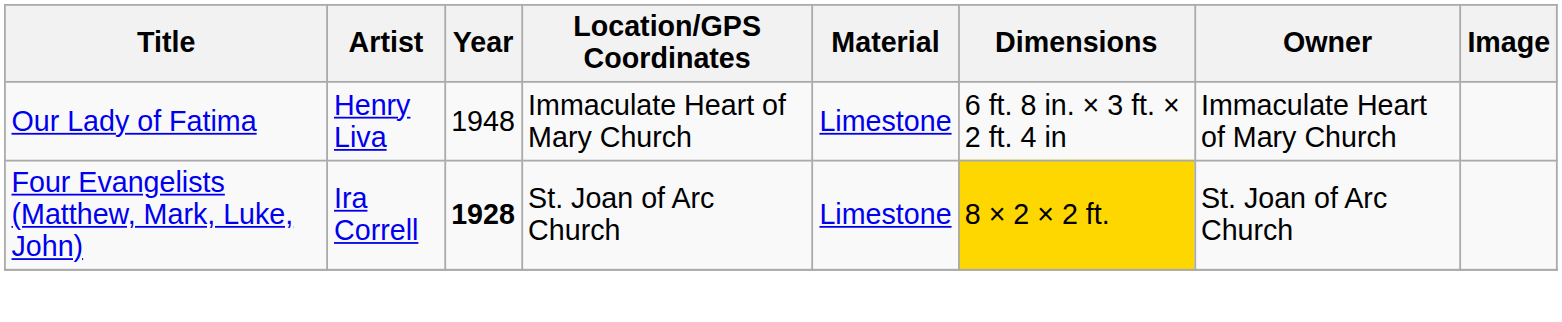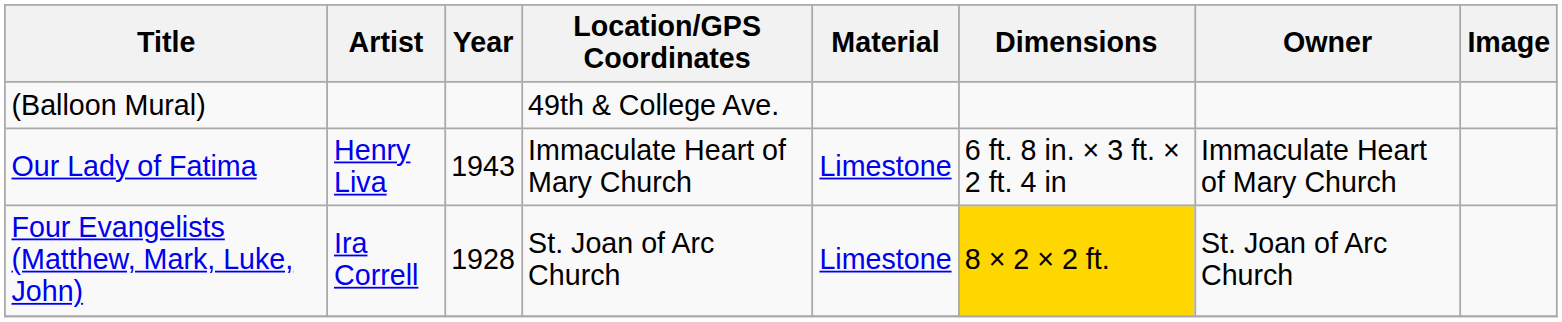+ row: (Balloon Mural) | 49th & College Ave.
Our Lady of Fatima | Year: 1948 -> 1943
Four Evangelists (Matthew, Mark, Luke, John) | Year: bold -> normal
